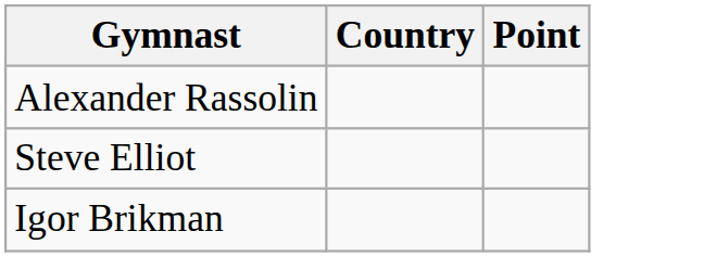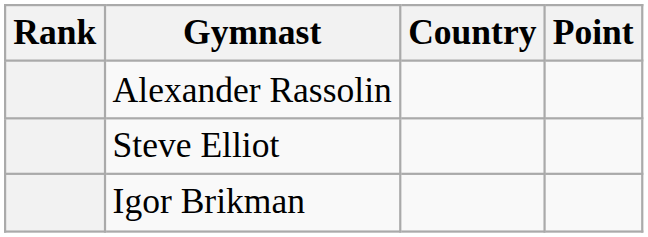+ column: Rank
